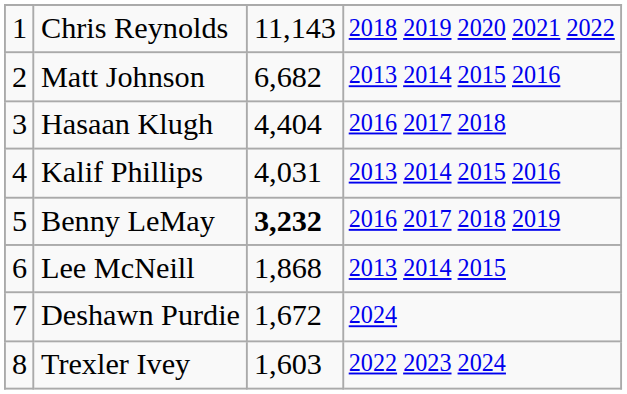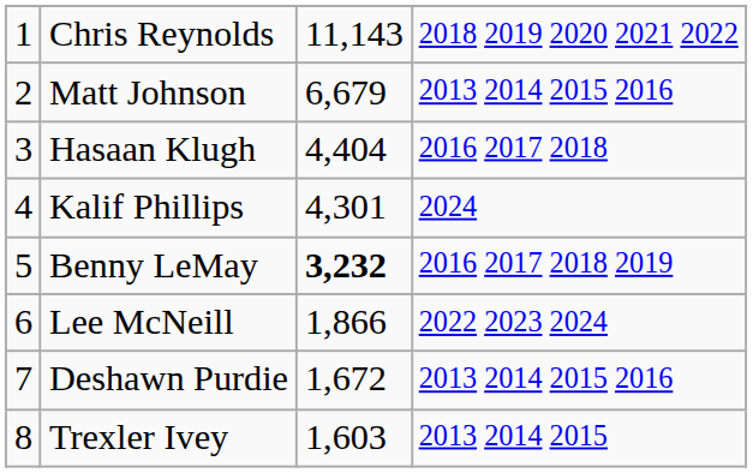Matt Johnson | column 3: 6,682 -> 6,679
Kalif Phillips | column 3: 4,031 -> 4,301
Kalif Phillips | column 4: 2013 2014 2015 2016 -> 2024
Lee McNeill | column 3: 1,868 -> 1,866
Lee McNeill | column 4: 2013 2014 2015 -> 2022 2023 2024
Deshawn Purdie | column 4: 2024 -> 2013 2014 2015 2016
Trexler Ivey | column 4: 2022 2023 2024 -> 2013 2014 2015
